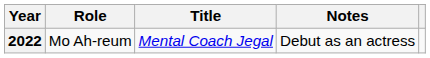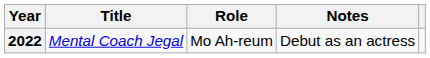columns swapped: Title <-> Role
